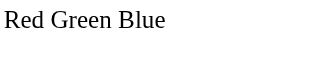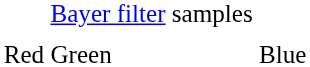+ row: Bayer filter samples
